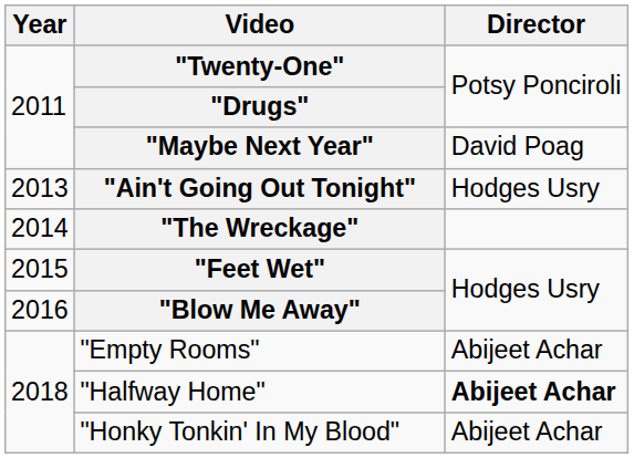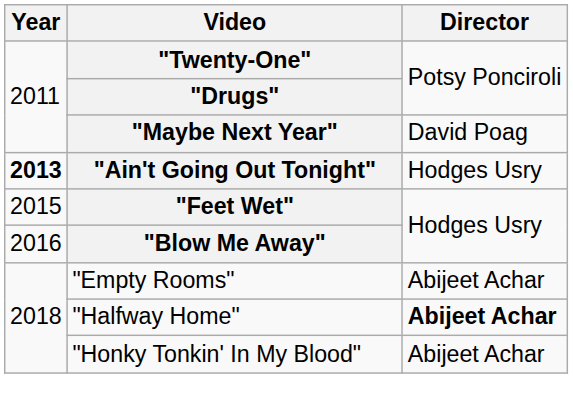"Ain't Going Out Tonight" | Year: normal -> bold
- row: 2014 | "The Wreckage"
